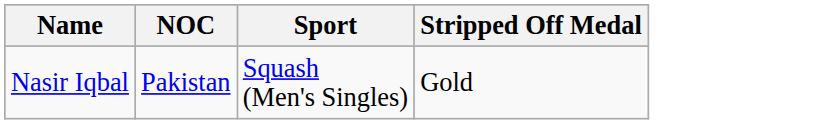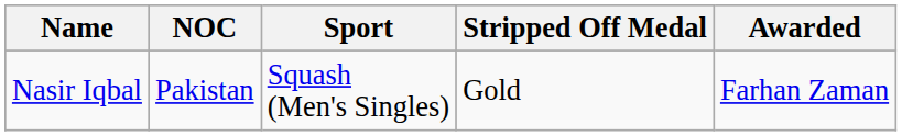+ column: Awarded | Farhan Zaman
